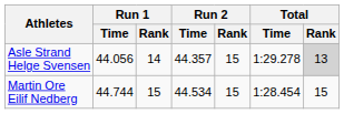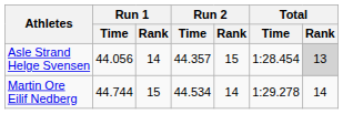Asle Strand Helge Svensen | Total / Time: 1:29.278 -> 1:28.454
Martin Ore Eilif Nedberg | Run 2 / Rank: 15 -> 14
Martin Ore Eilif Nedberg | Total / Time: 1:28.454 -> 1:29.278
Martin Ore Eilif Nedberg | Total / Rank: 15 -> 14
